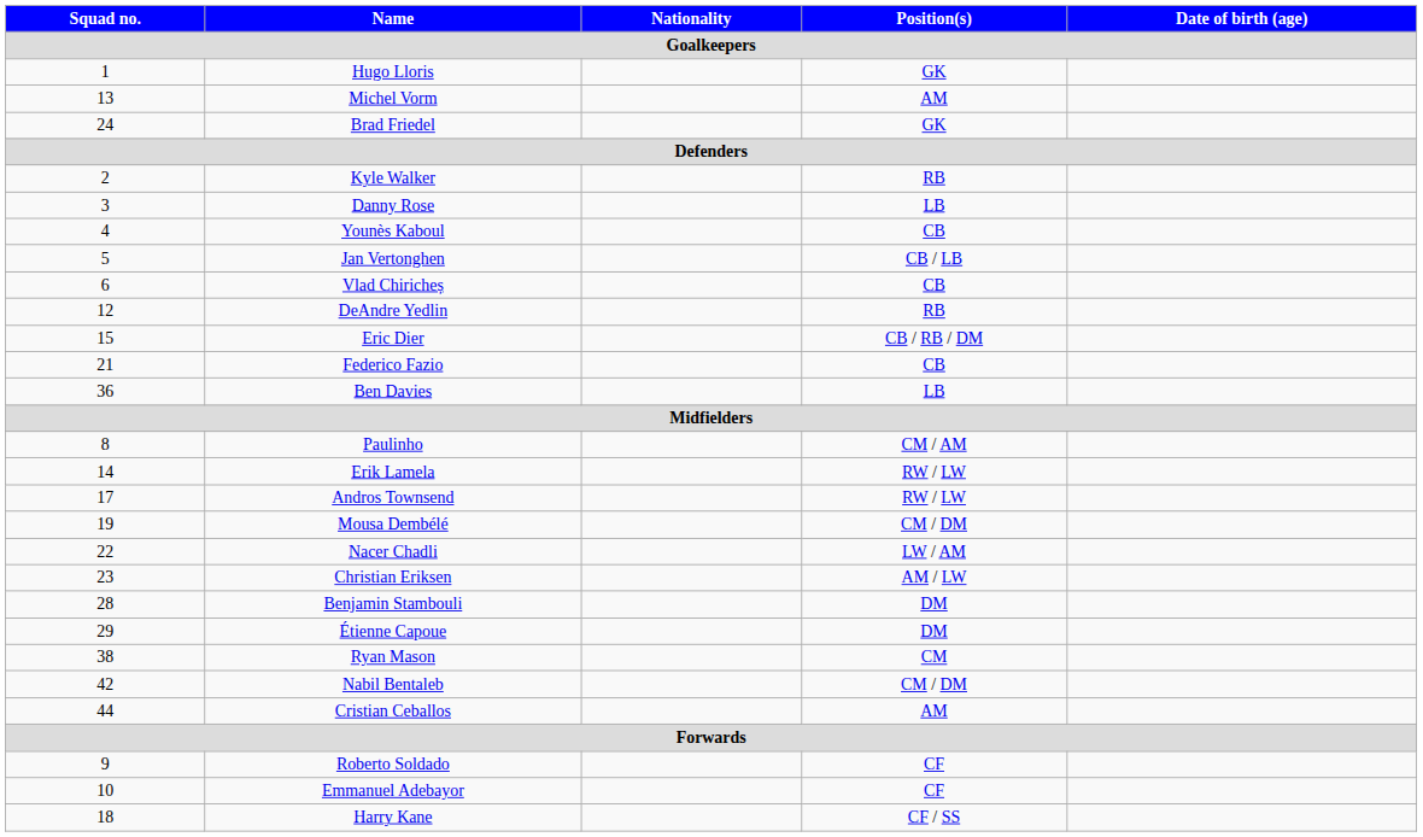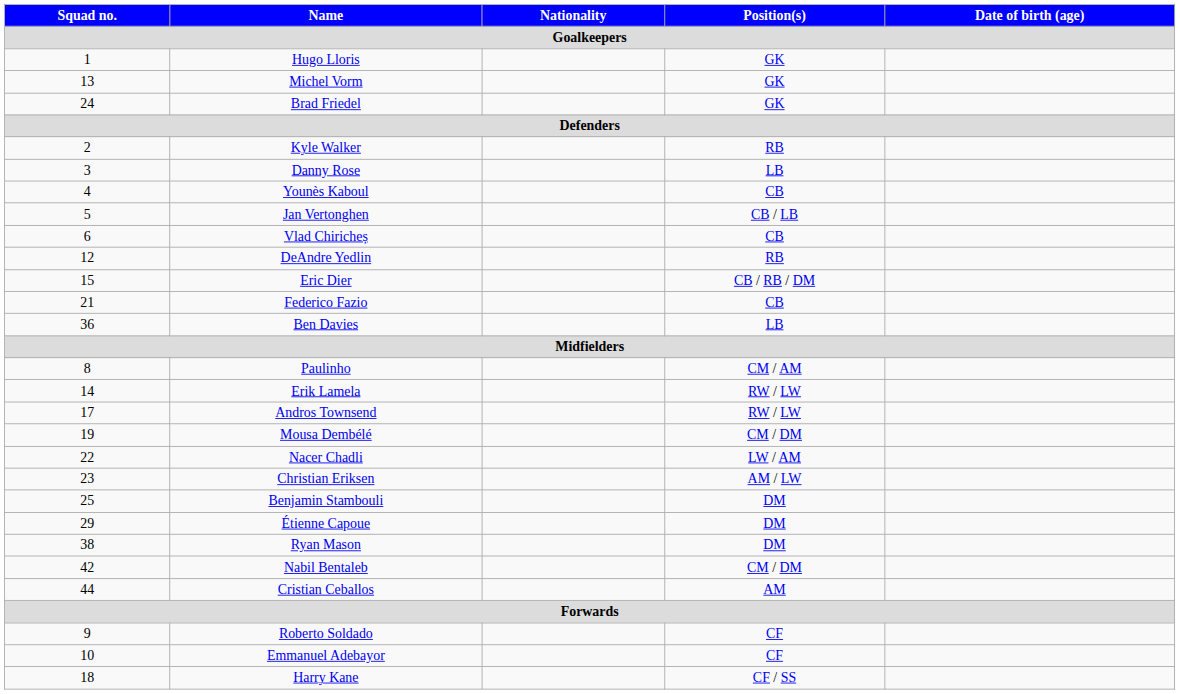Michel Vorm | Position(s): AM -> GK
Benjamin Stambouli | Squad no.: 28 -> 25
Ryan Mason | Position(s): CM -> DM
